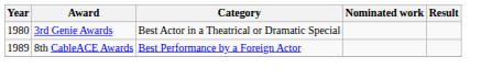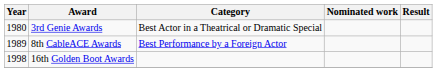+ row: 1998 | 16th Golden Boot Awards
